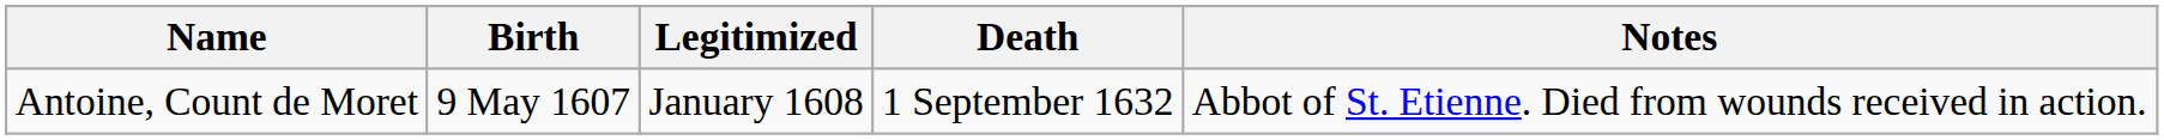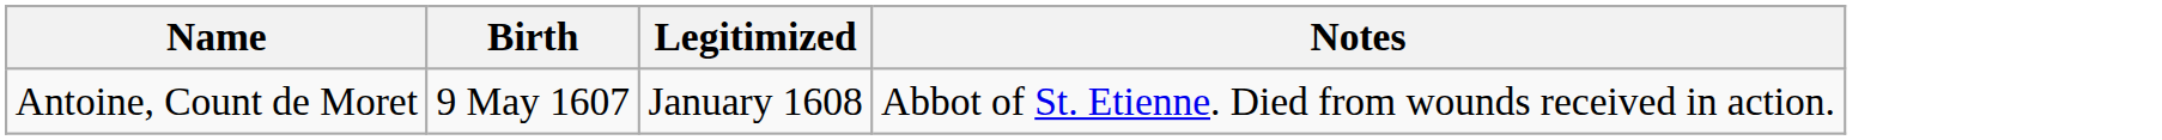- column: Death | 1 September 1632
